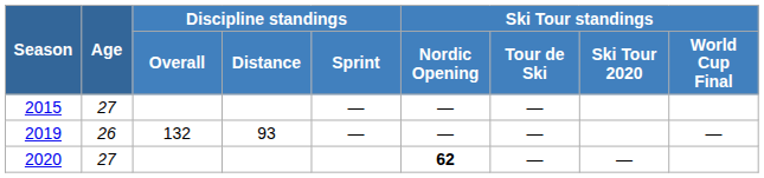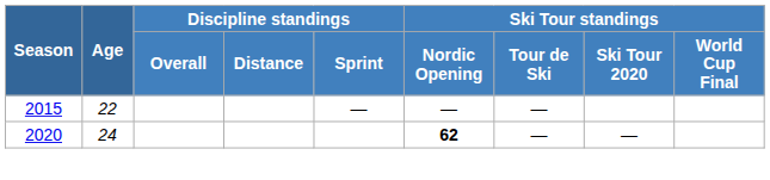2015 | Age: 27 -> 22
- row: 2019 | 26 | 132 | 93 | — | — | — | —
2020 | Age: 27 -> 24
